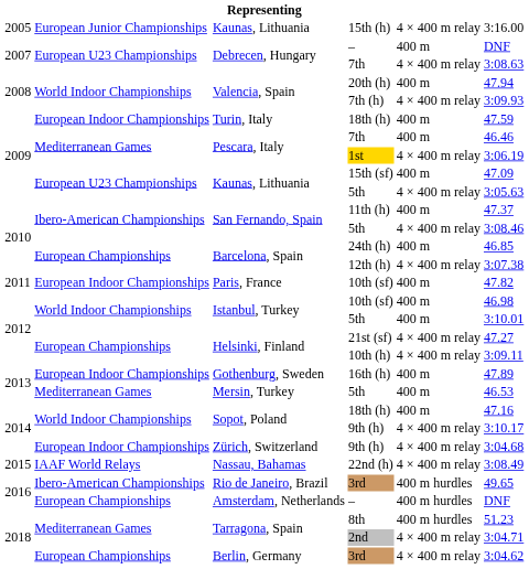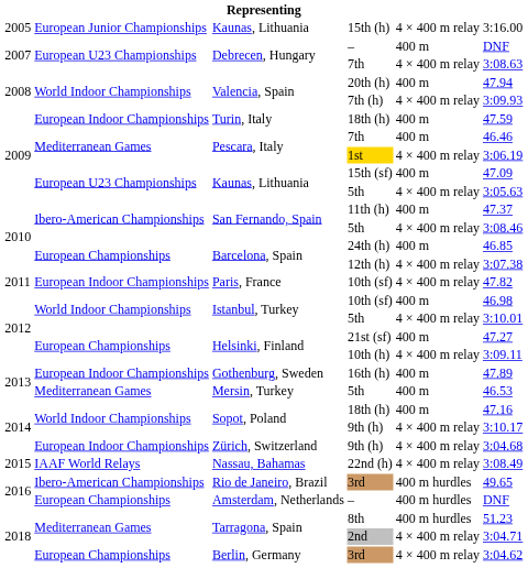Paris, France / 10th (sf) | column 5: 400 m -> 4 × 400 m relay
Istanbul, Turkey / 5th | column 5: 400 m -> 4 × 400 m relay
21st (sf) | column 5: 4 × 400 m relay -> 400 m
